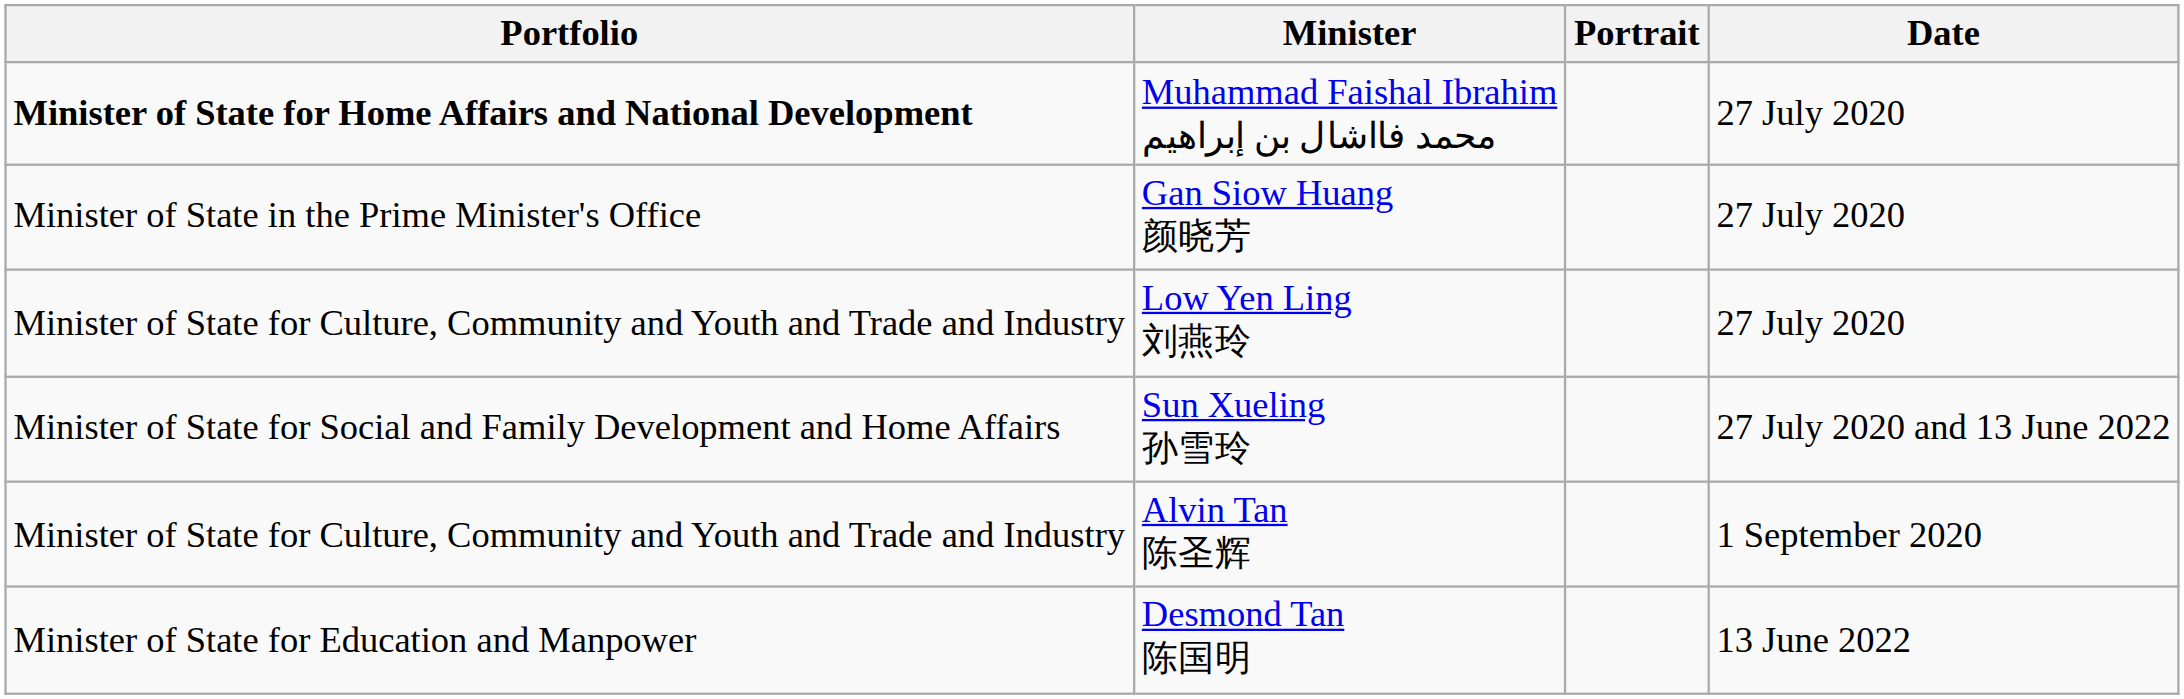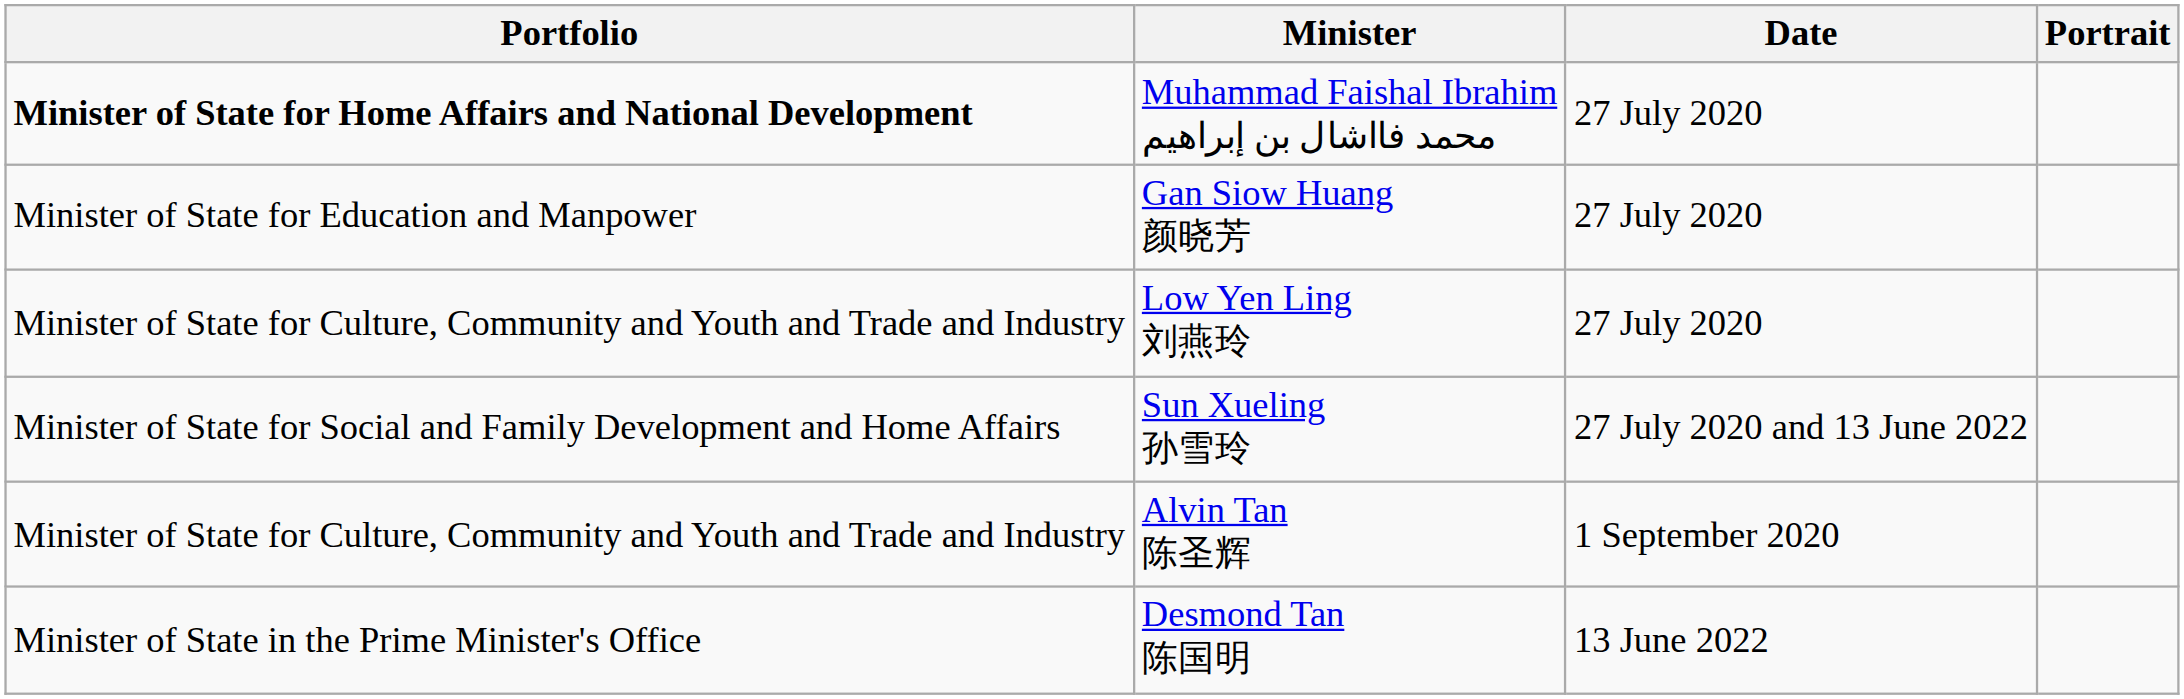columns swapped: Portrait <-> Date
Gan Siow Huang 颜晓芳 | Portfolio: Minister of State in the Prime Minister's Office -> Minister of State for Education and Manpower
Desmond Tan 陈国明 | Portfolio: Minister of State for Education and Manpower -> Minister of State in the Prime Minister's Office
